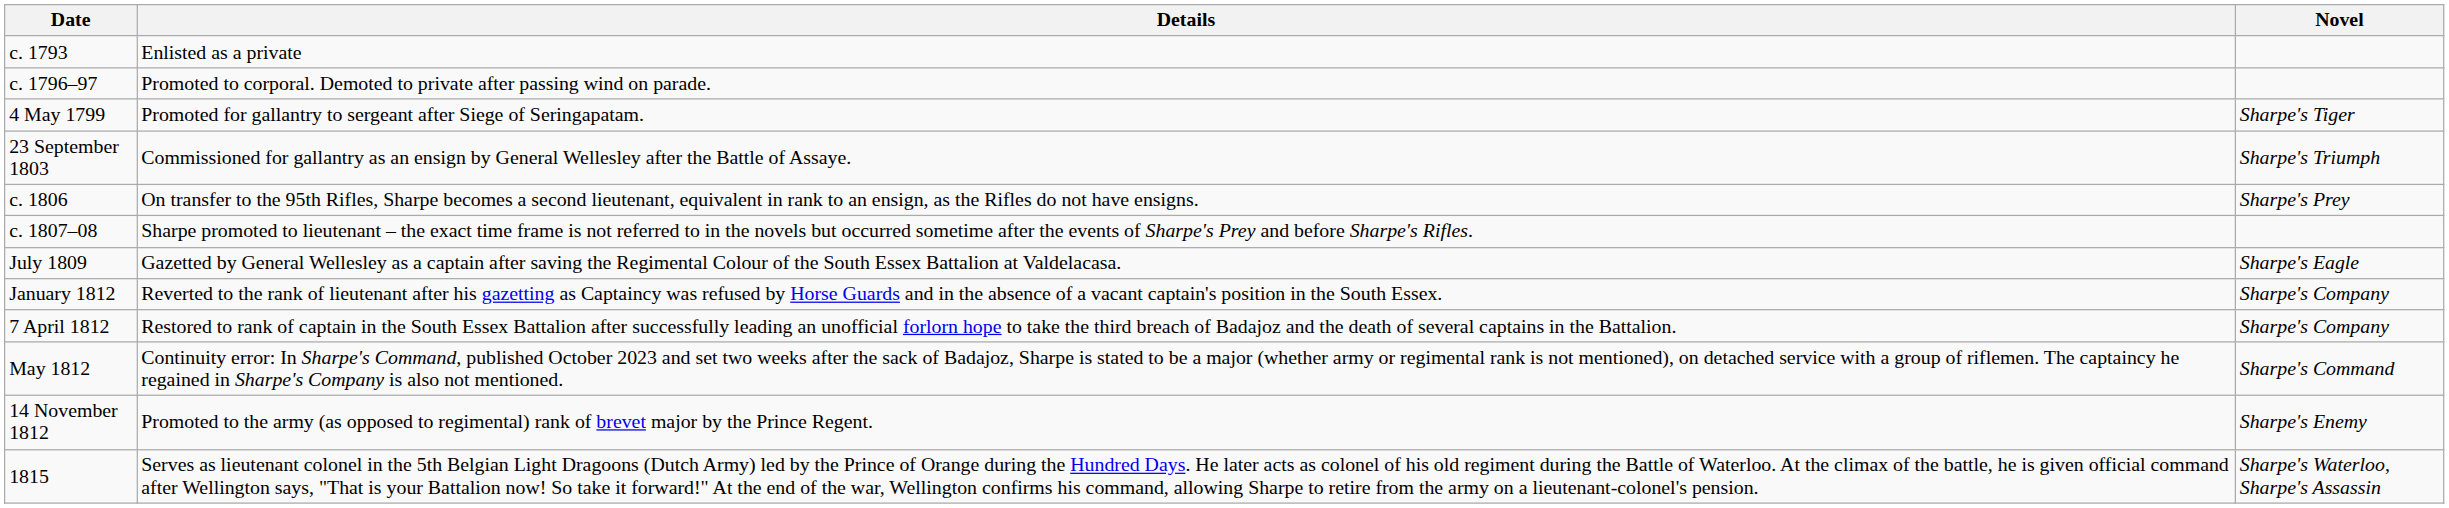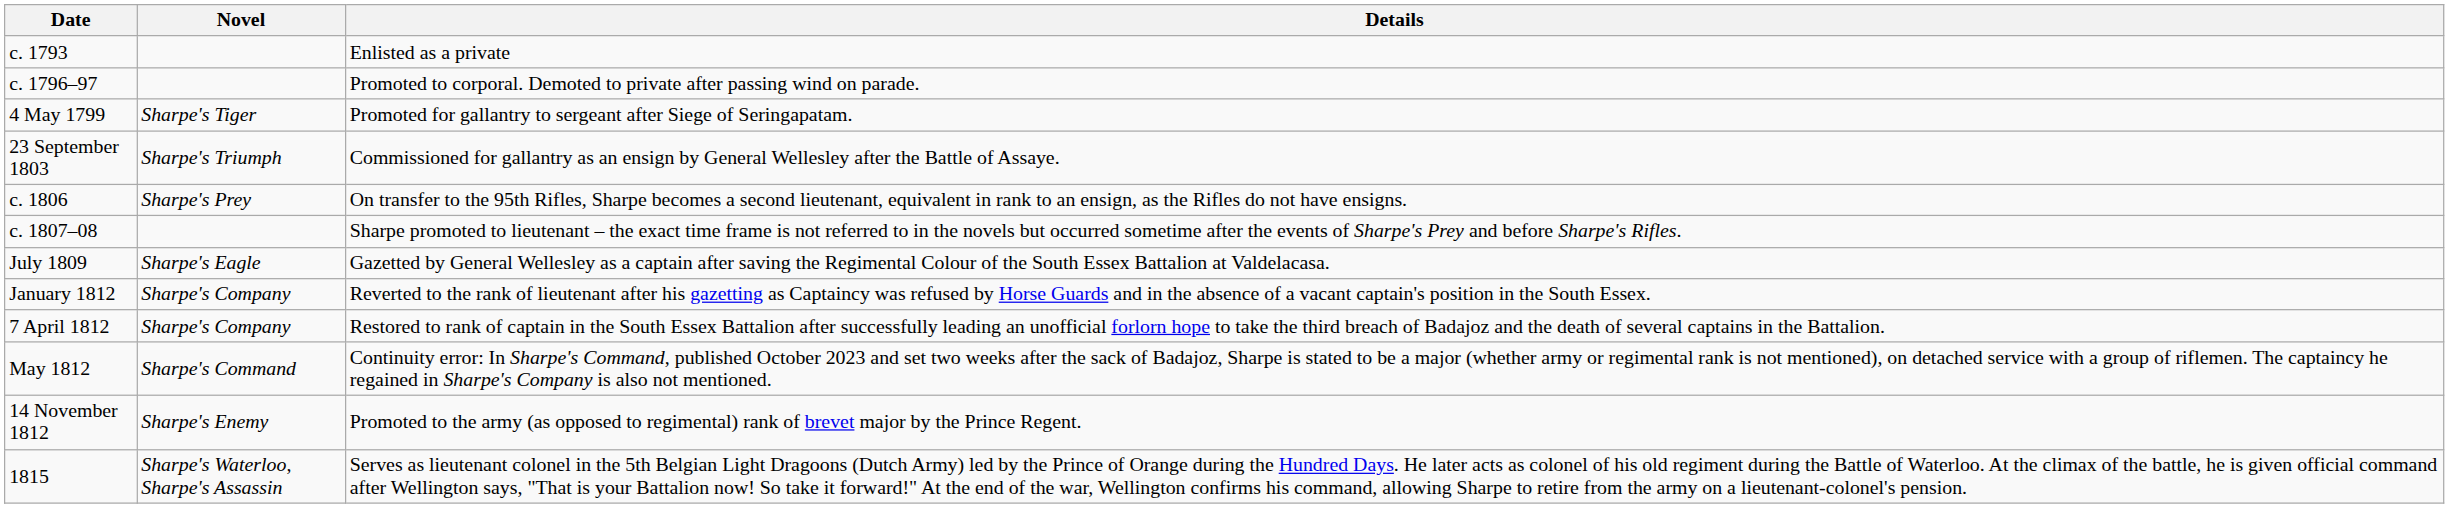columns swapped: Details <-> Novel
